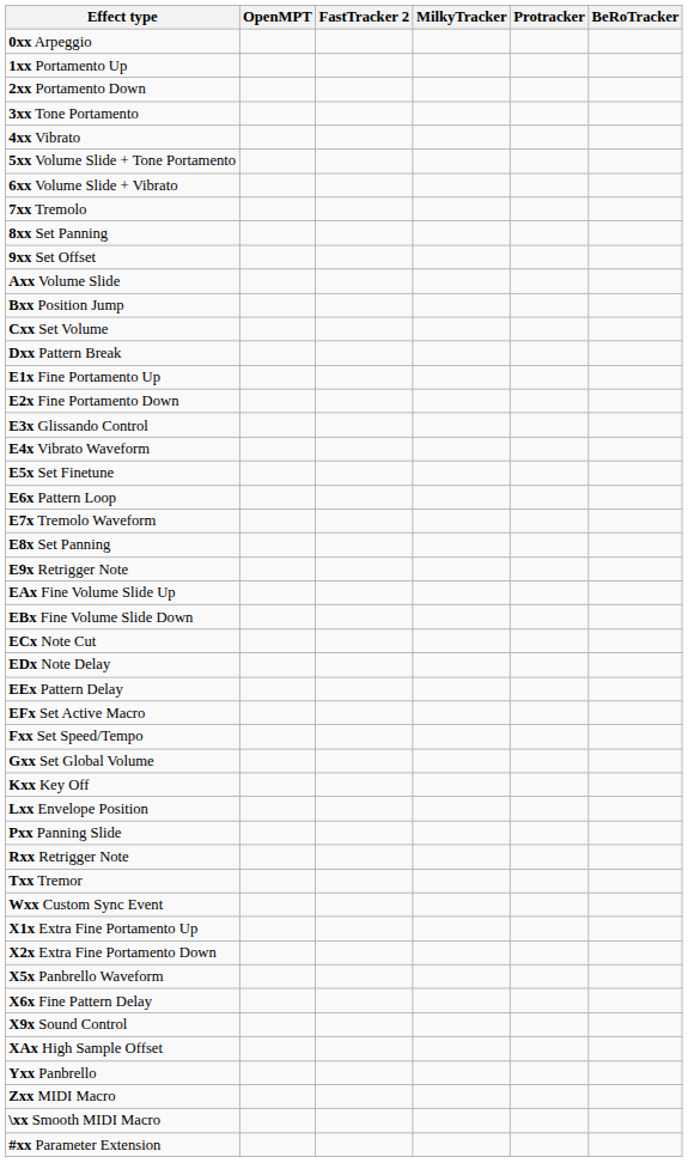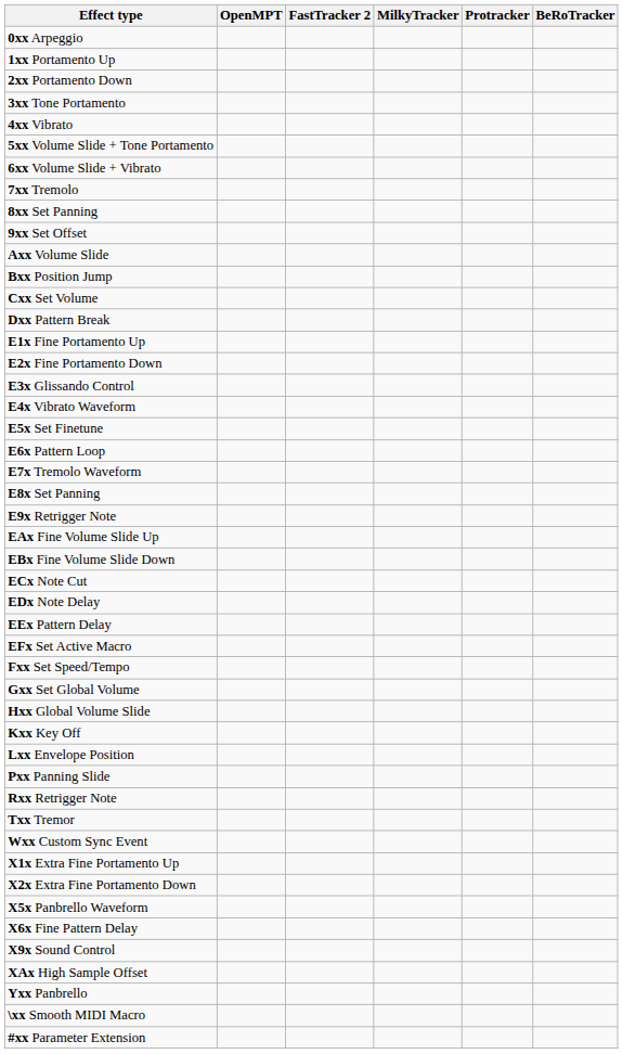+ row: Hxx Global Volume Slide
- row: Zxx MIDI Macro
